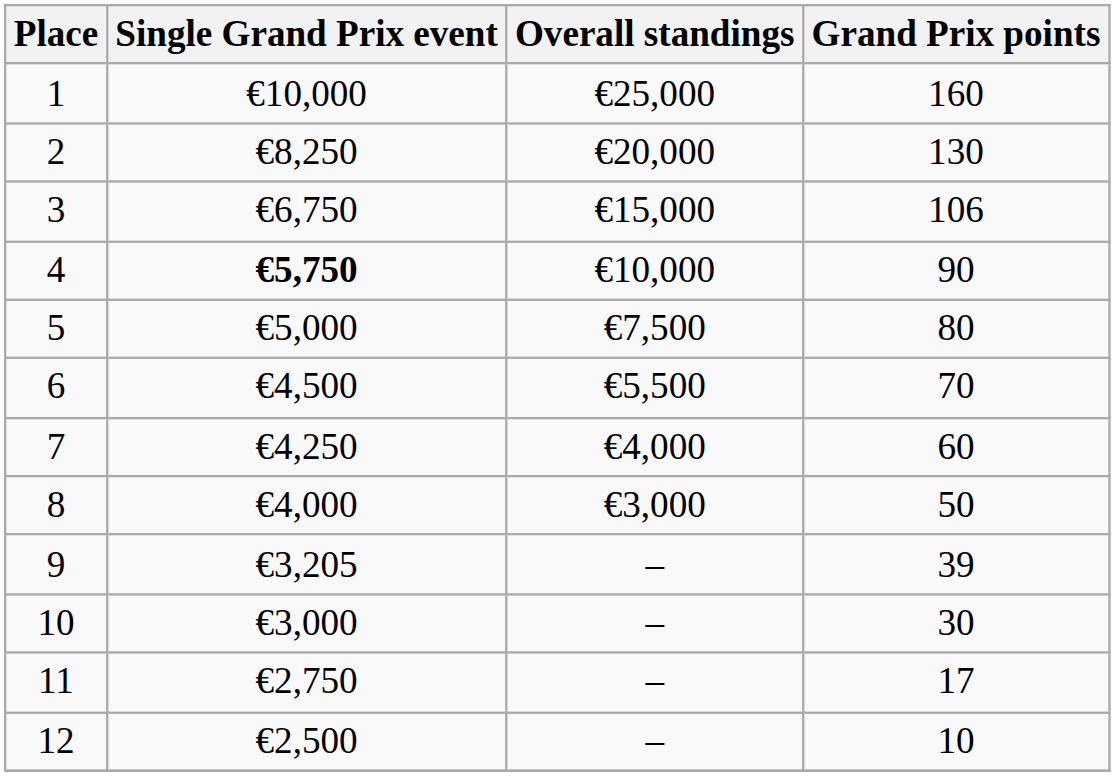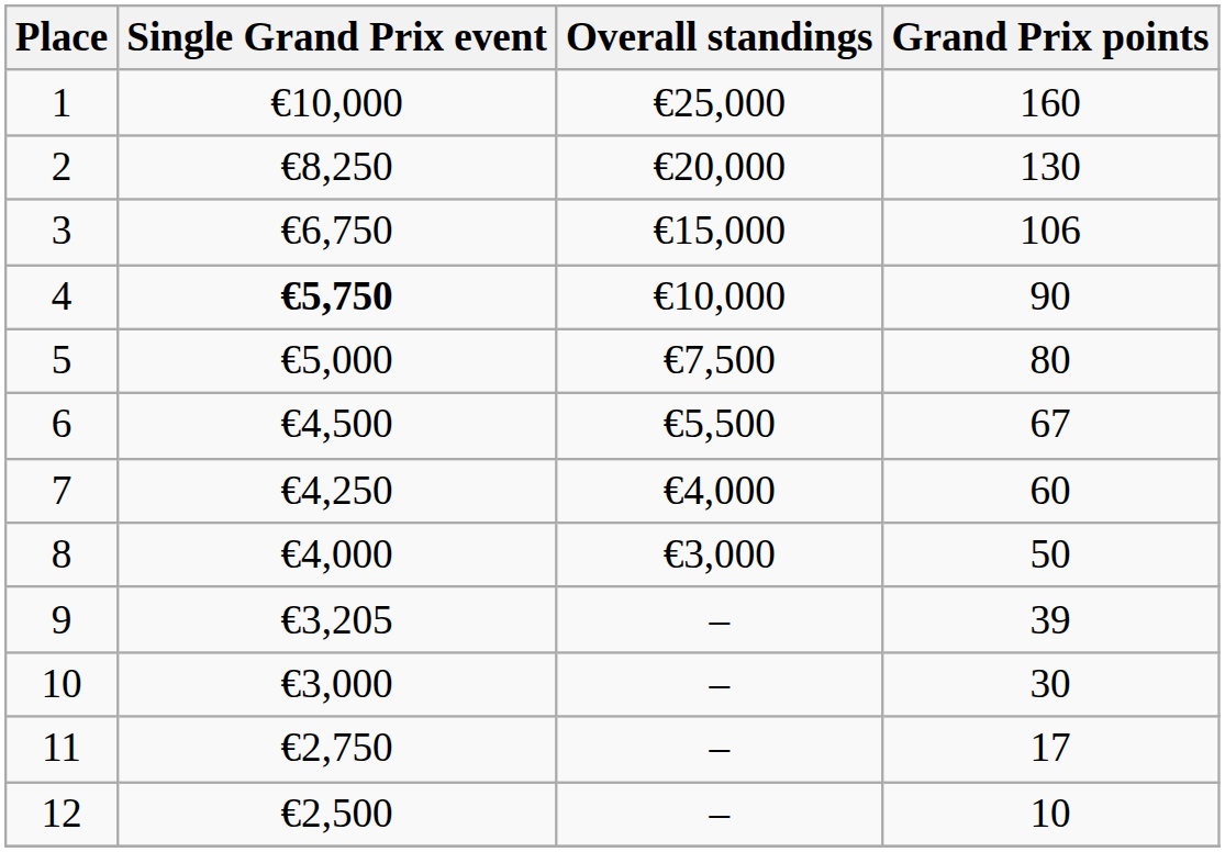6 | Grand Prix points: 70 -> 67
